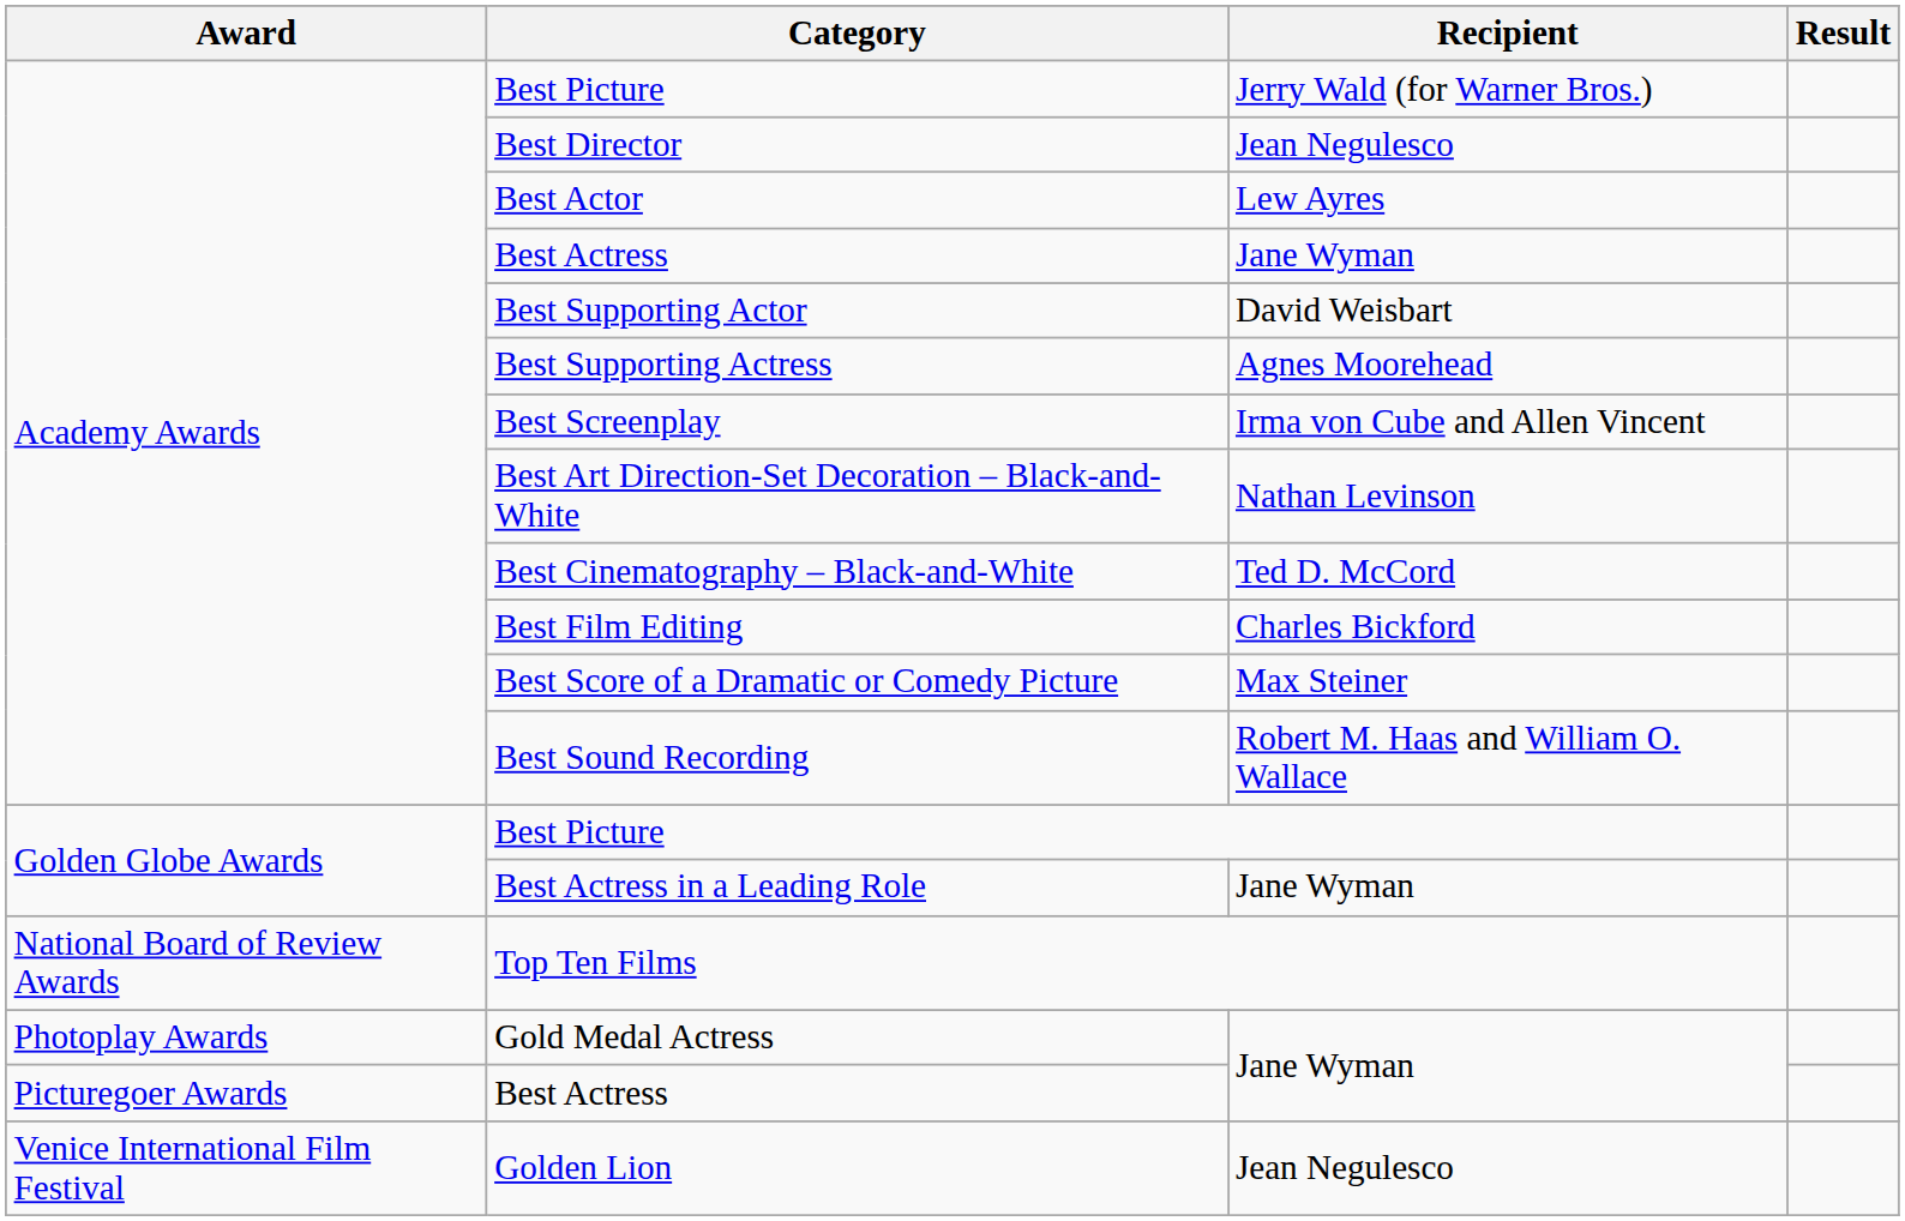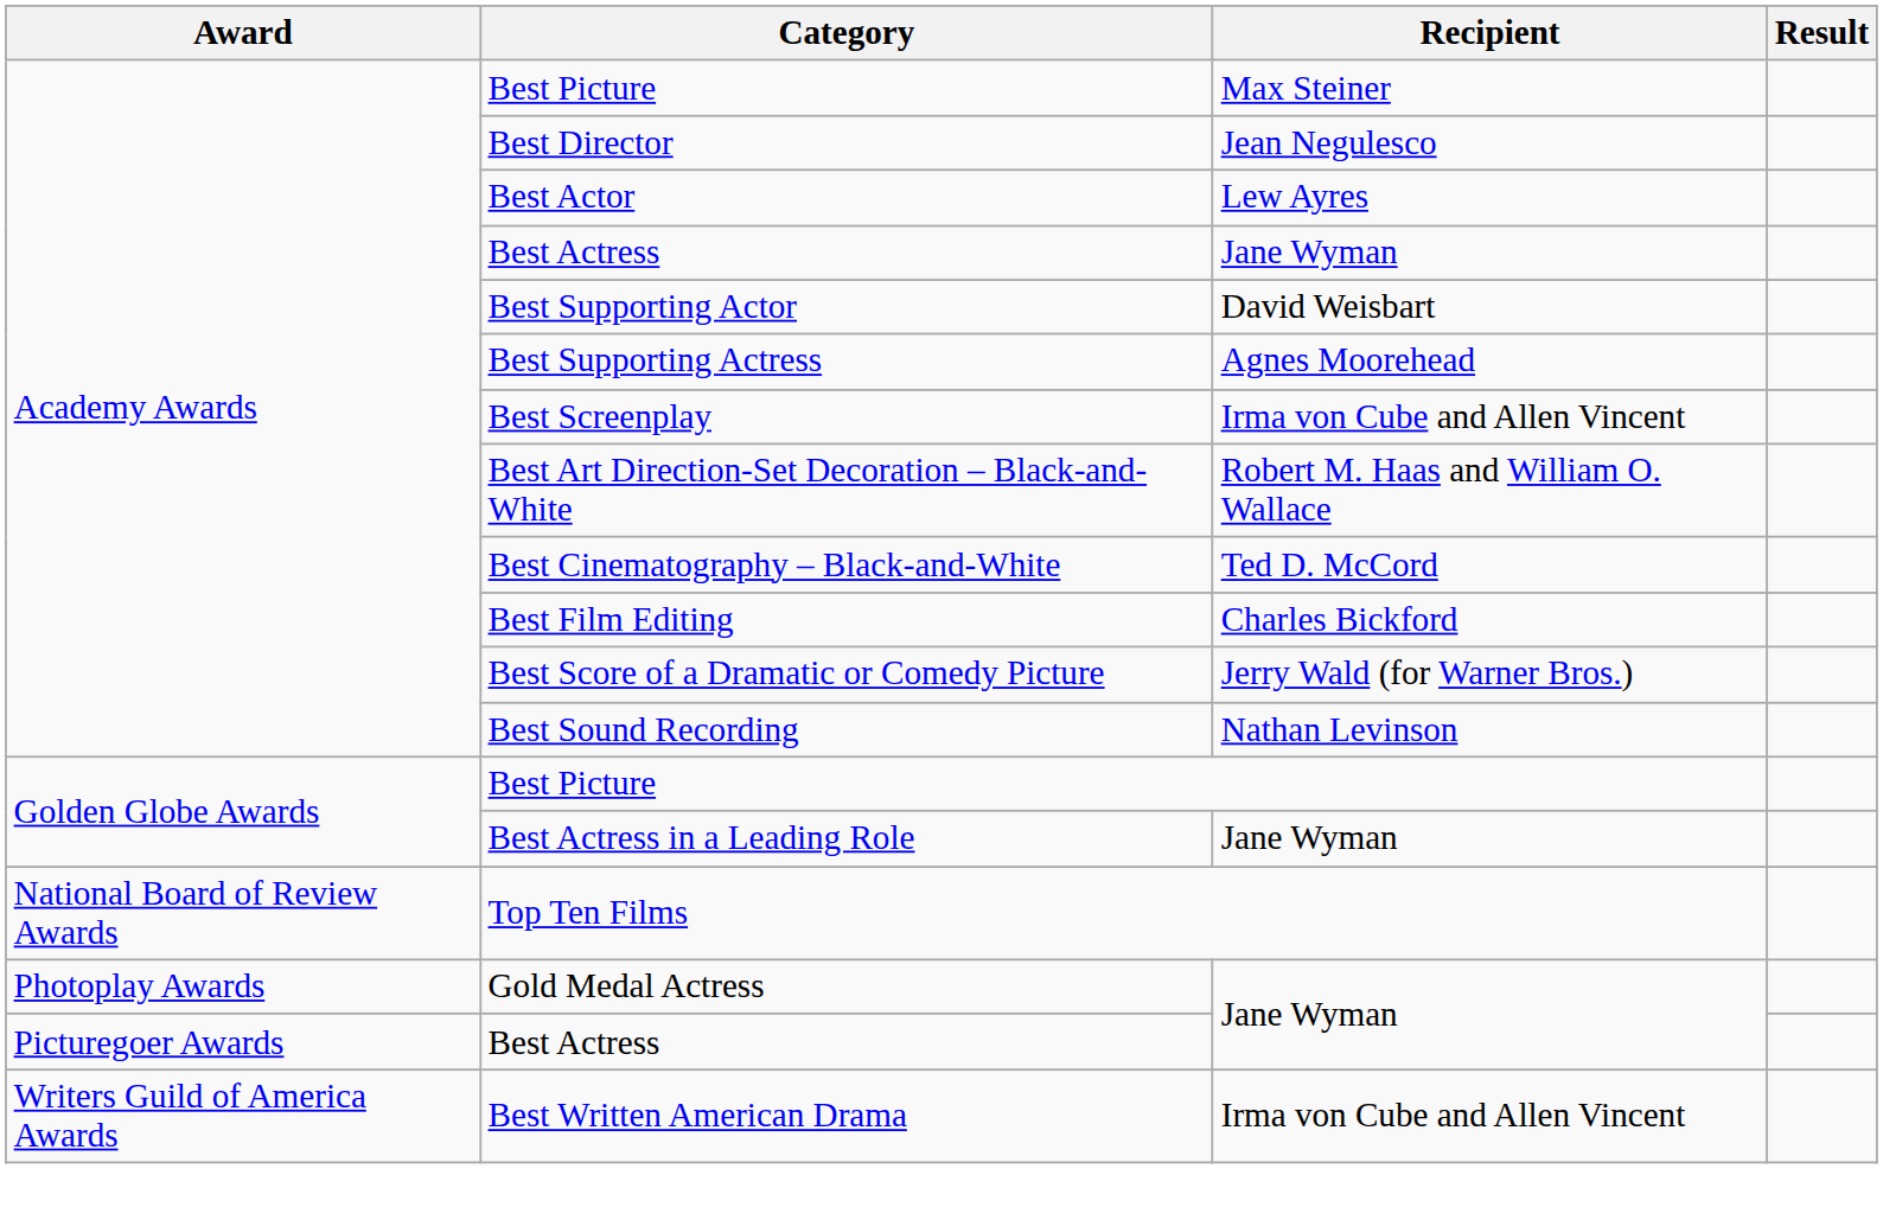Academy Awards / Best Picture | Recipient: Jerry Wald (for Warner Bros.) -> Max Steiner
Best Art Direction-Set Decoration – Black-and-White | Recipient: Nathan Levinson -> Robert M. Haas and William O. Wallace
Best Score of a Dramatic or Comedy Picture | Recipient: Max Steiner -> Jerry Wald (for Warner Bros.)
Best Sound Recording | Recipient: Robert M. Haas and William O. Wallace -> Nathan Levinson
- row: Venice International Film Festival | Golden Lion | Jean Negulesco
+ row: Writers Guild of America Awards | Best Written American Drama | Irma von Cube and Allen Vincent
